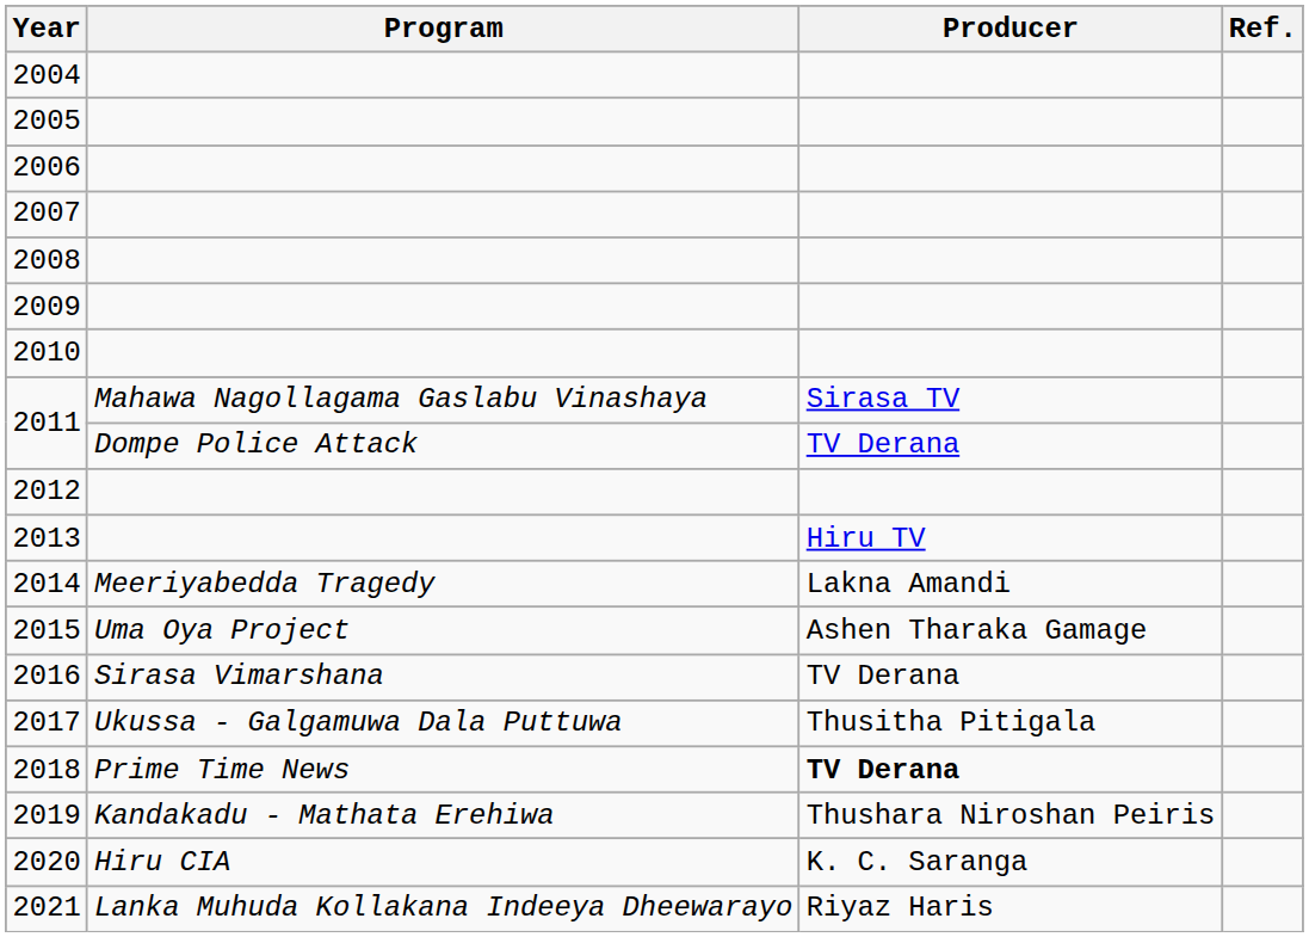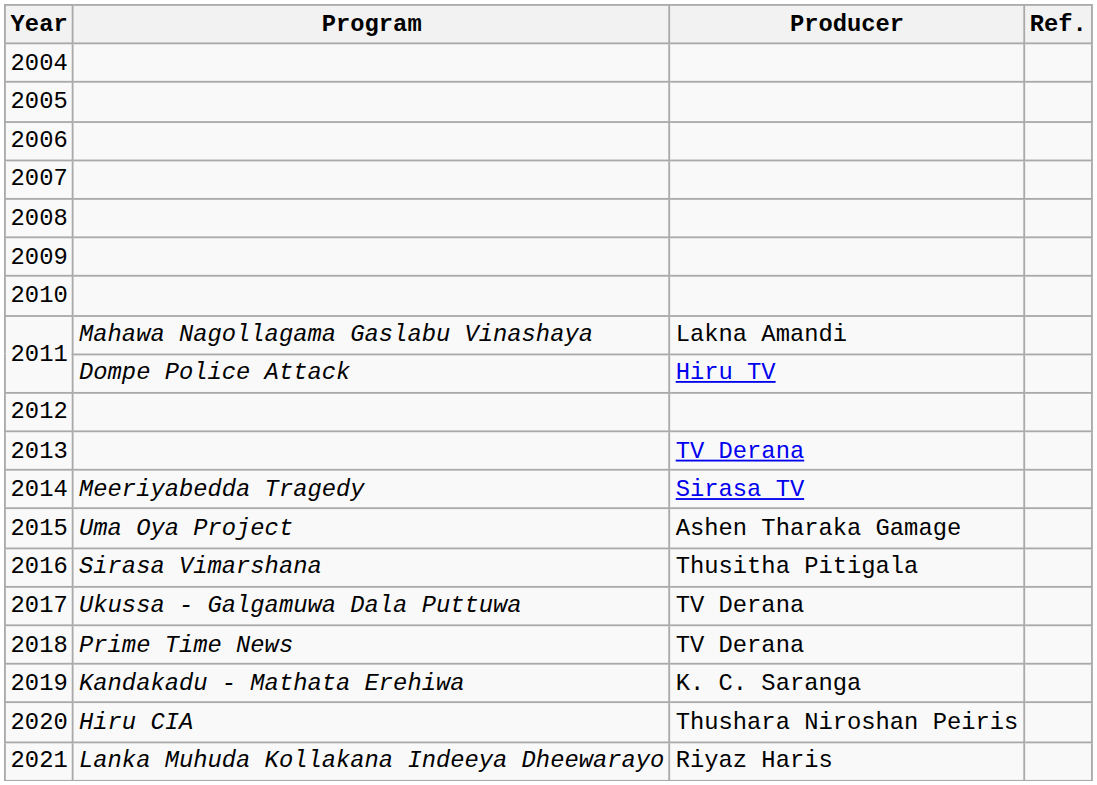2011 / Mahawa Nagollagama Gaslabu Vinashaya | Producer: Sirasa TV -> Lakna Amandi
2011 / Dompe Police Attack | Producer: TV Derana -> Hiru TV
2013 | Producer: Hiru TV -> TV Derana
2014 | Producer: Lakna Amandi -> Sirasa TV
2016 | Producer: TV Derana -> Thusitha Pitigala
2017 | Producer: Thusitha Pitigala -> TV Derana
2018 | Producer: bold -> normal
2019 | Producer: Thushara Niroshan Peiris -> K. C. Saranga
2020 | Producer: K. C. Saranga -> Thushara Niroshan Peiris
